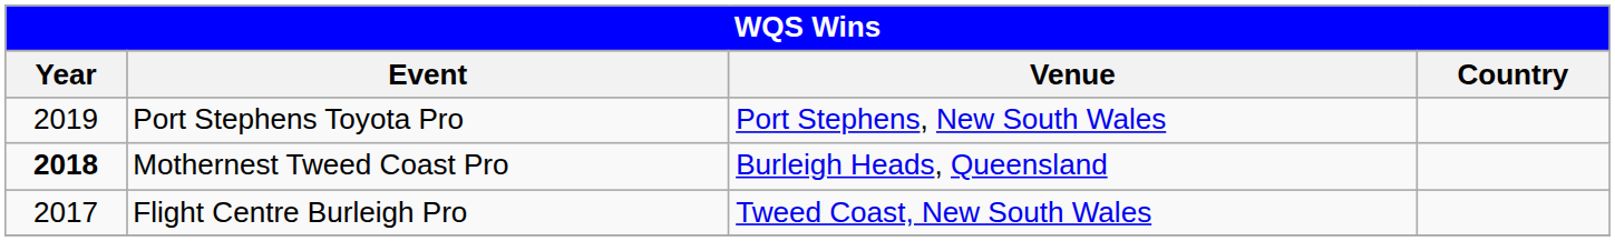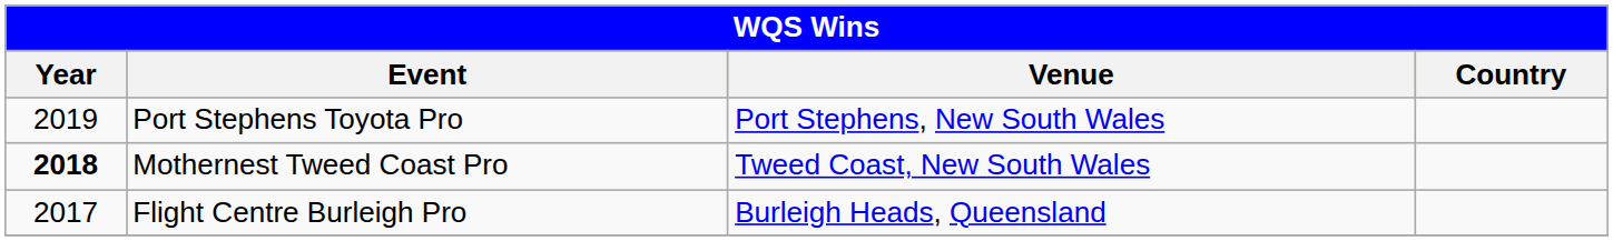Mothernest Tweed Coast Pro | Venue: Burleigh Heads, Queensland -> Tweed Coast, New South Wales
Flight Centre Burleigh Pro | Venue: Tweed Coast, New South Wales -> Burleigh Heads, Queensland
